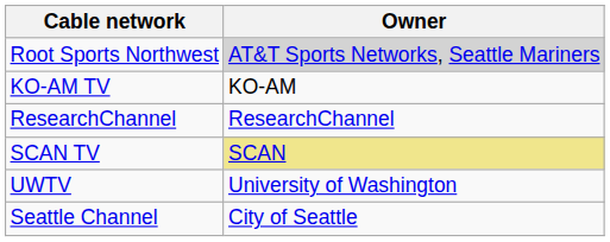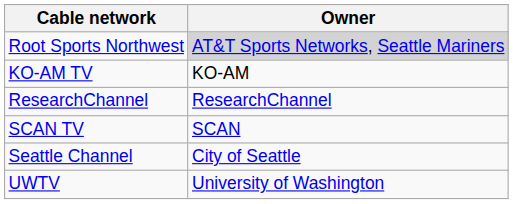SCAN TV | Owner: khaki background -> no background
rows swapped: Seattle Channel <-> UWTV
